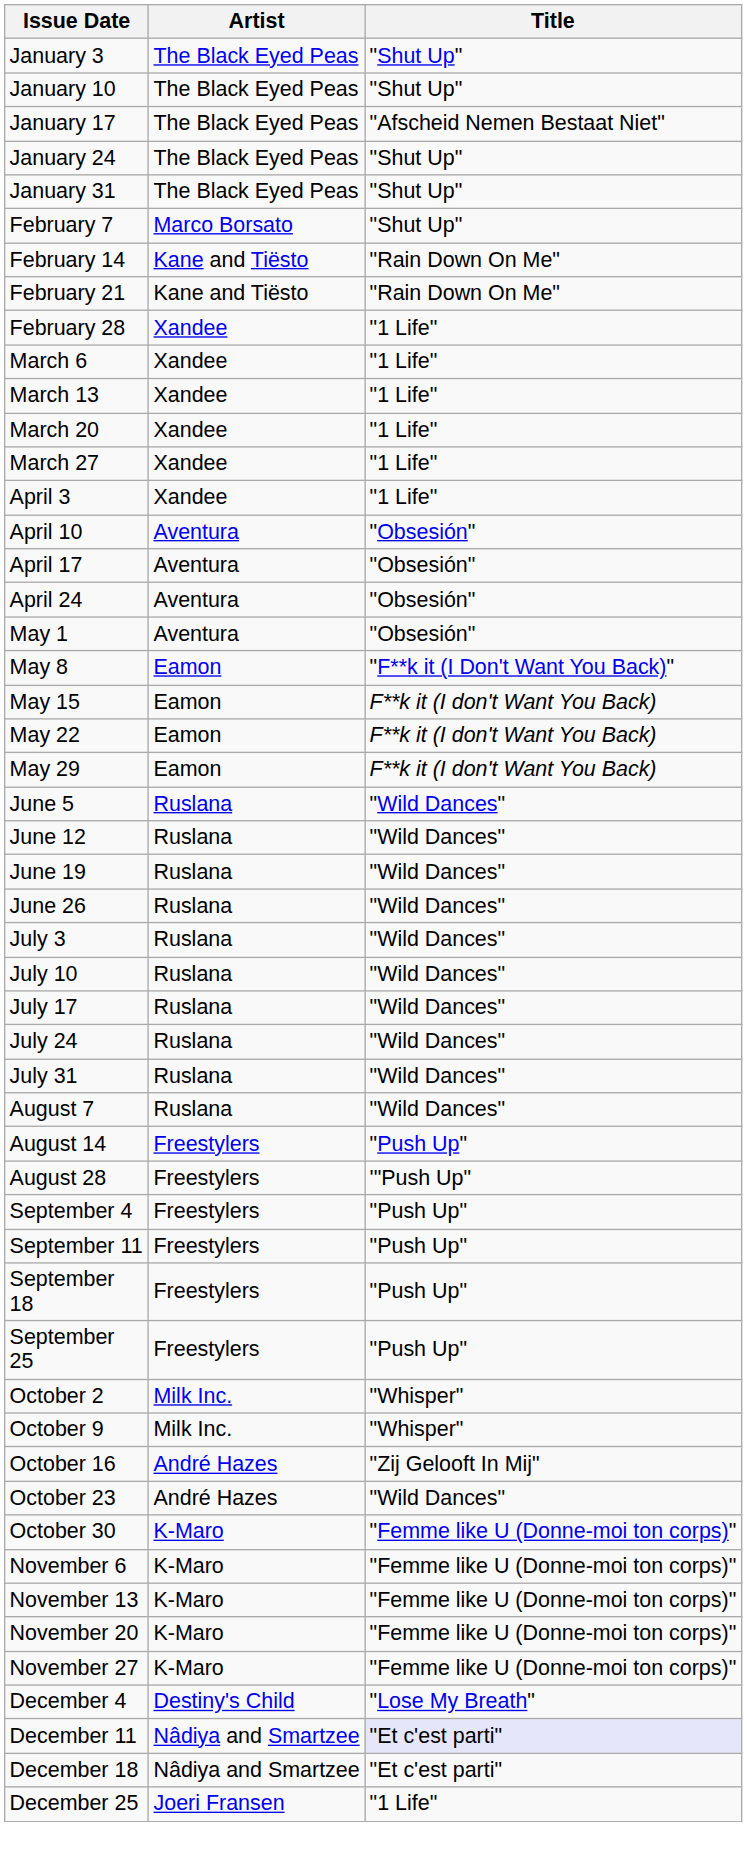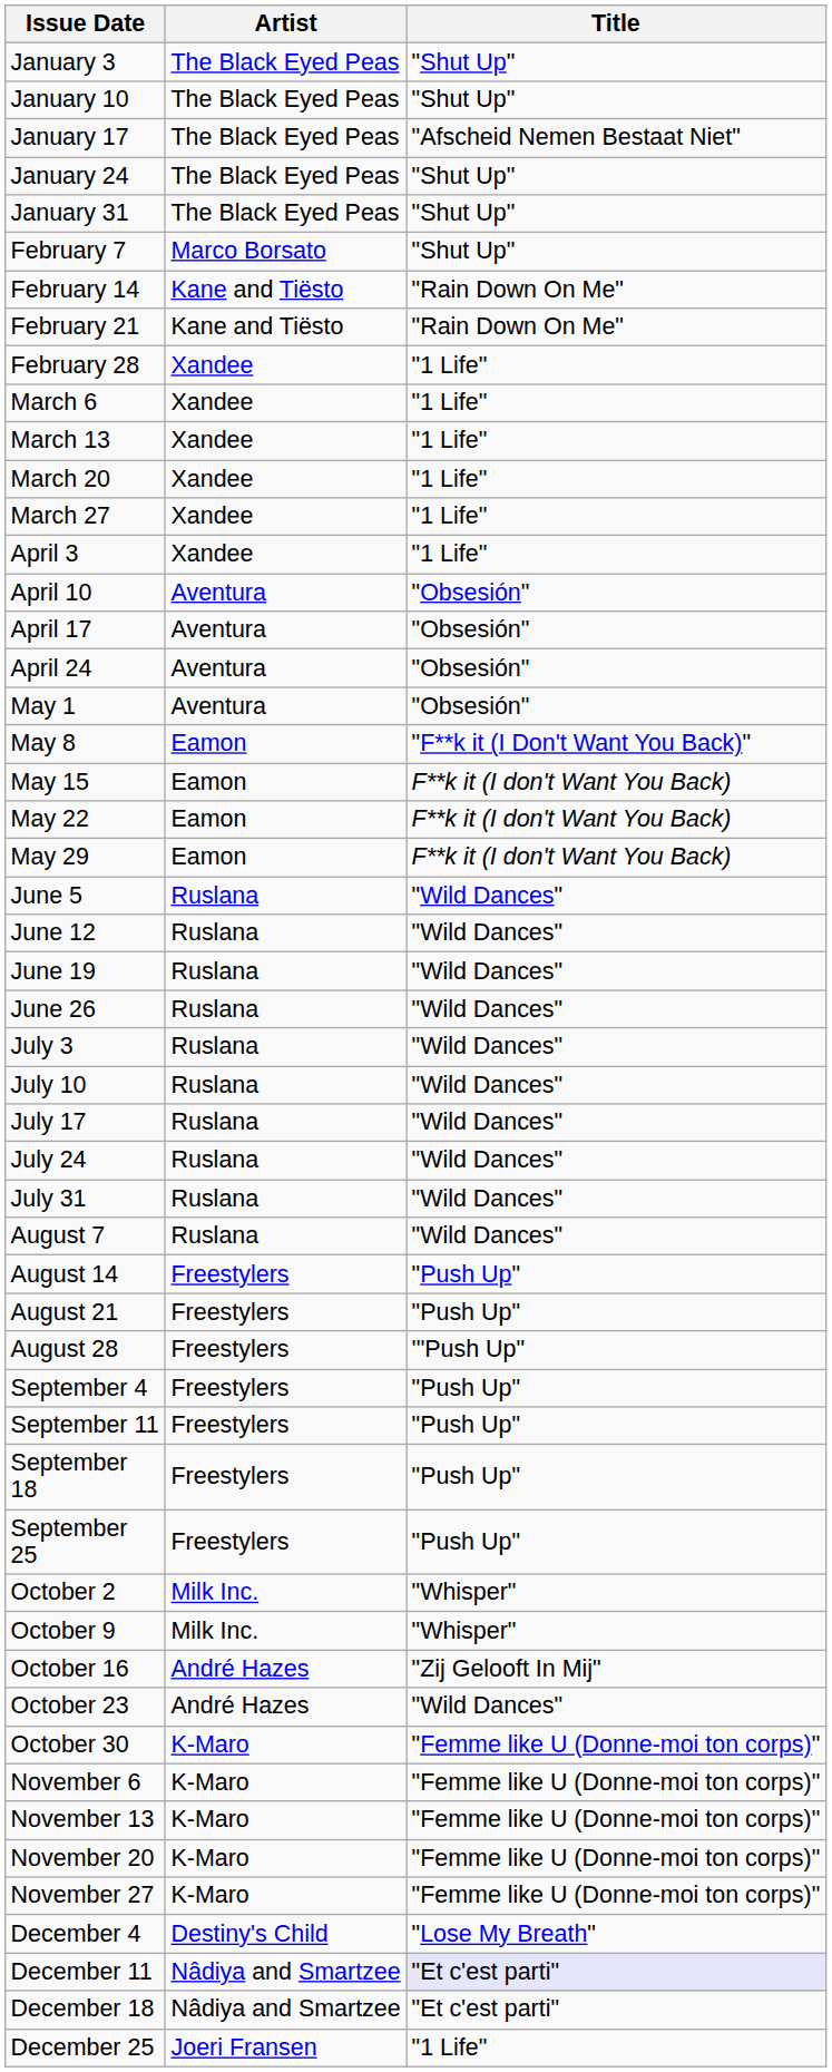+ row: August 21 | Freestylers | "Push Up"
